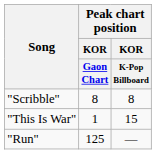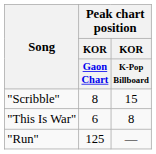"Scribble" | Peak chart position / KOR / K-Pop Billboard: 8 -> 15
"This Is War" | Peak chart position / KOR / Gaon Chart: 1 -> 6
"This Is War" | Peak chart position / KOR / K-Pop Billboard: 15 -> 8
